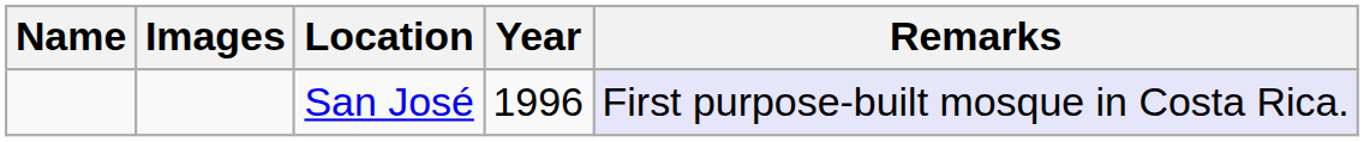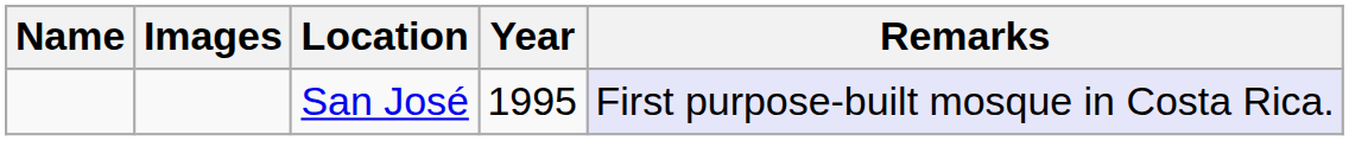San José | Year: 1996 -> 1995
